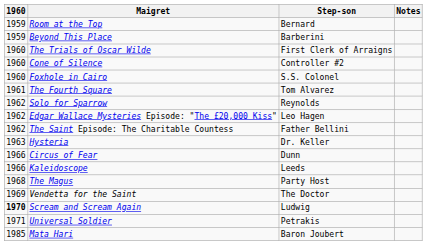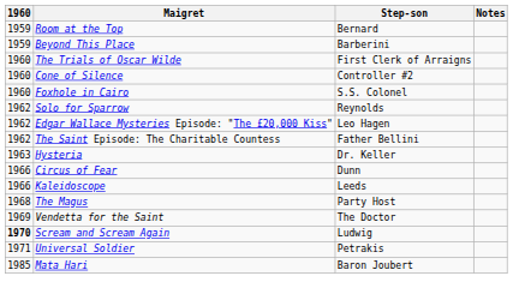- row: 1961 | The Fourth Square | Tom Alvarez
